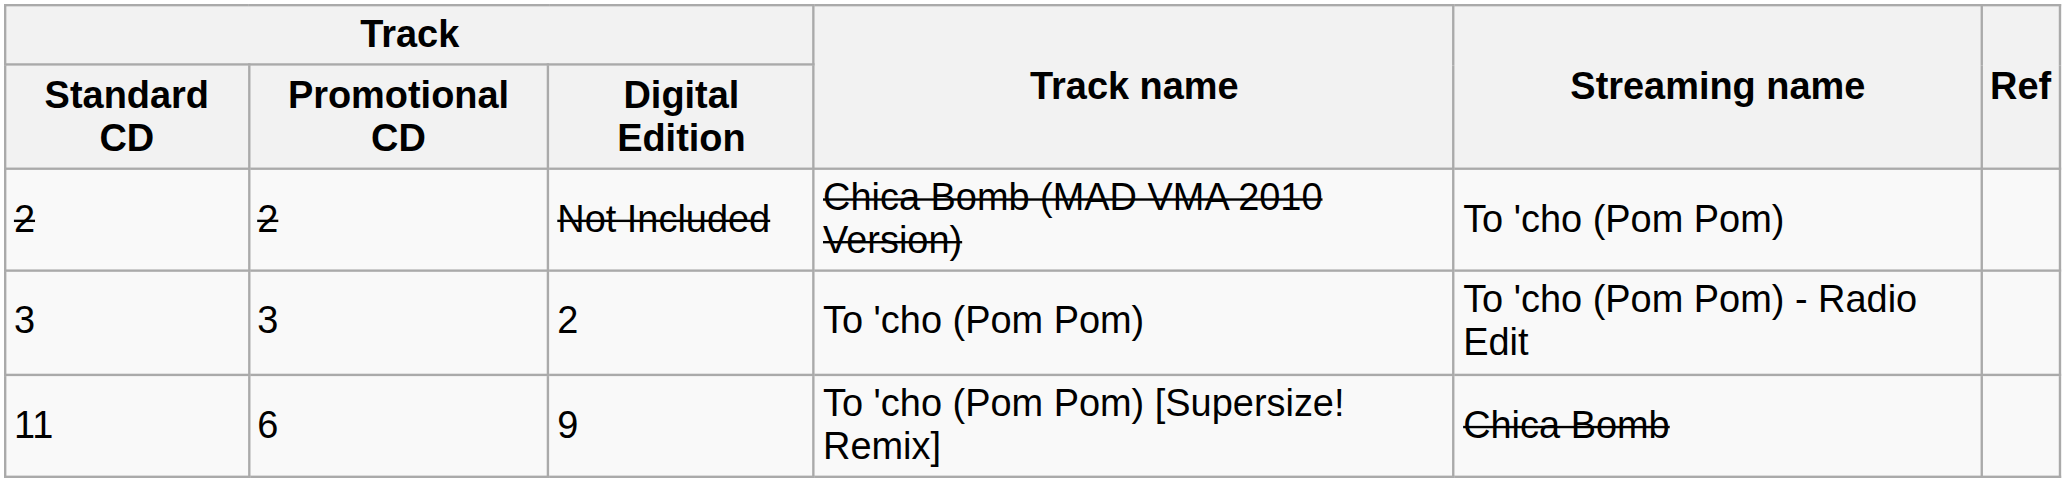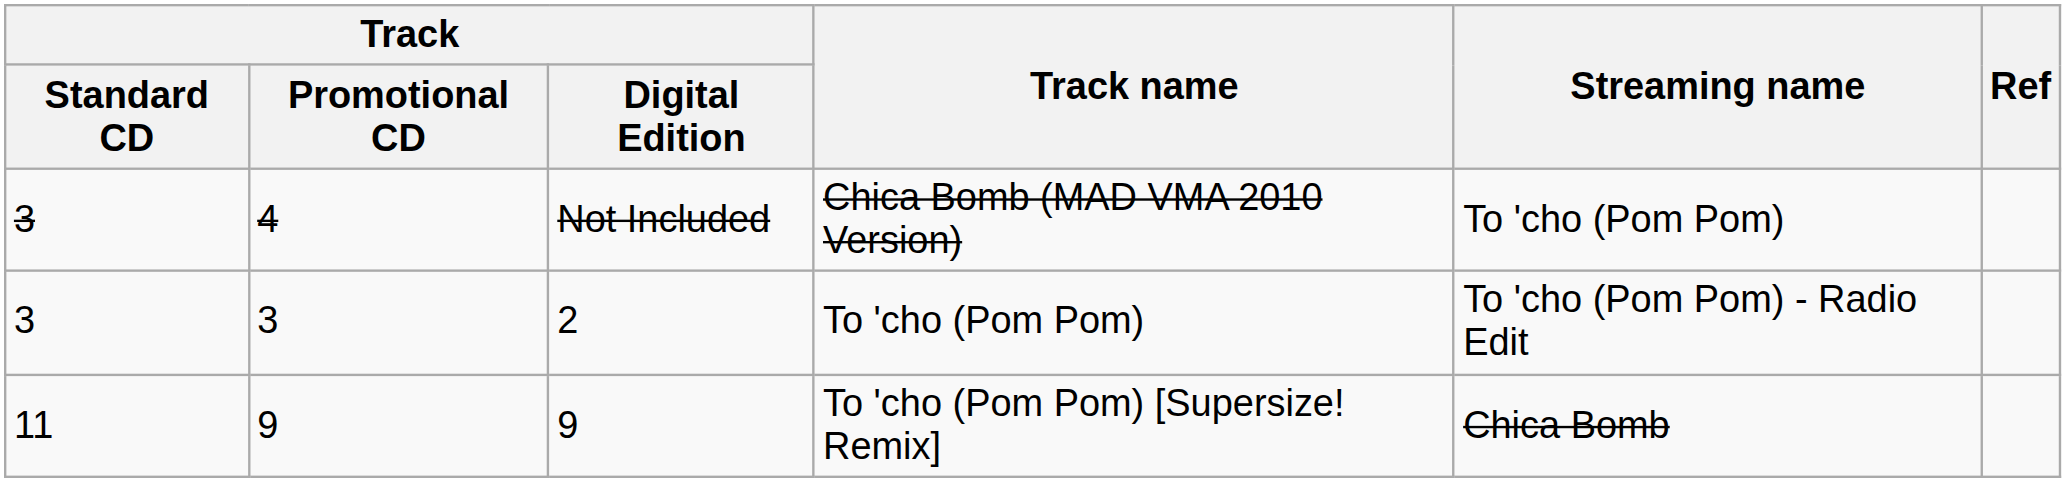Chica Bomb (MAD VMA 2010 Version) | Track / Standard CD: 2 -> 3
Chica Bomb (MAD VMA 2010 Version) | Track / Promotional CD: 2 -> 4
To 'cho (Pom Pom) [Supersize! Remix] | Track / Promotional CD: 6 -> 9
